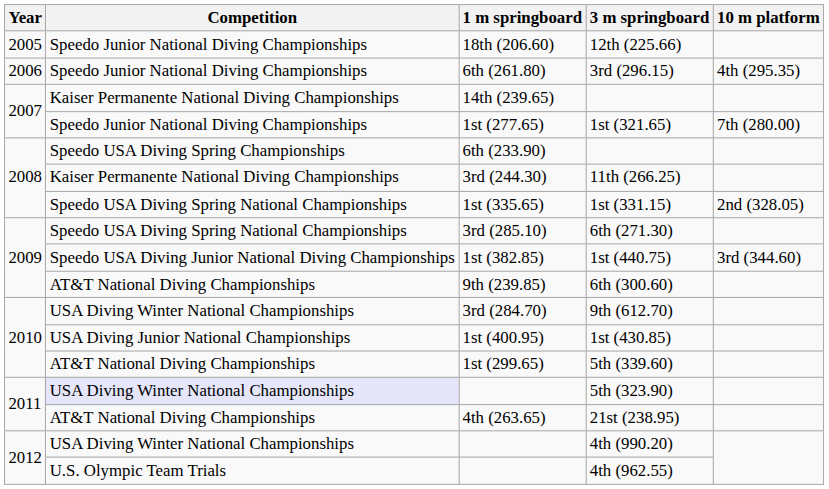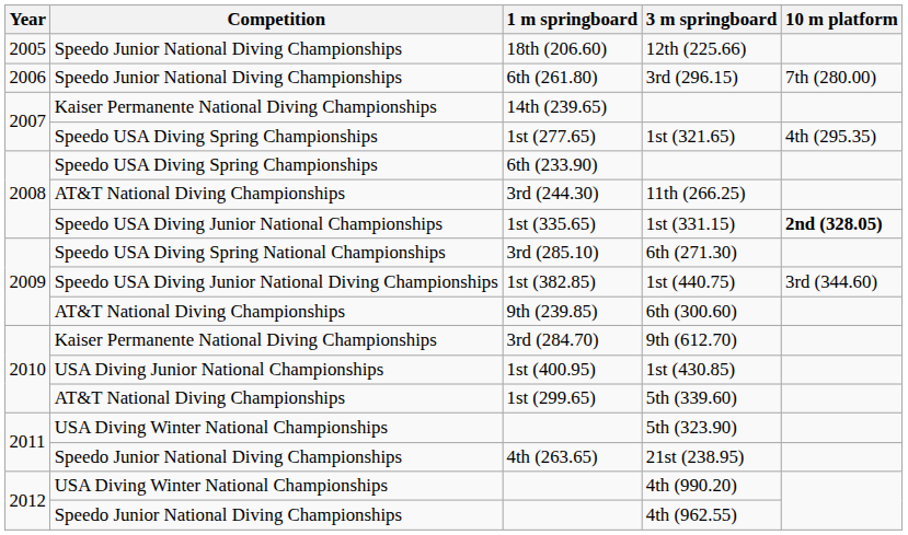3rd (296.15) | 10 m platform: 4th (295.35) -> 7th (280.00)
1st (321.65) | Competition: Speedo Junior National Diving Championships -> Speedo USA Diving Spring Championships
1st (321.65) | 10 m platform: 7th (280.00) -> 4th (295.35)
11th (266.25) | Competition: Kaiser Permanente National Diving Championships -> AT&T National Diving Championships
1st (331.15) | Competition: Speedo USA Diving Spring National Championships -> Speedo USA Diving Junior National Championships
1st (331.15) | 10 m platform: normal -> bold
9th (612.70) | Competition: USA Diving Winter National Championships -> Kaiser Permanente National Diving Championships
5th (323.90) | Competition: lavender background -> no background
21st (238.95) | Competition: AT&T National Diving Championships -> Speedo Junior National Diving Championships
4th (962.55) | Competition: U.S. Olympic Team Trials -> Speedo Junior National Diving Championships
